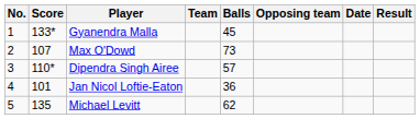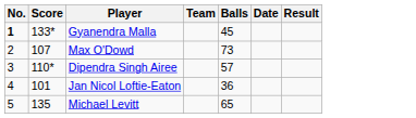- column: Opposing team
Gyanendra Malla | No.: normal -> bold
Michael Levitt | Balls: 62 -> 65
